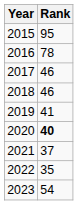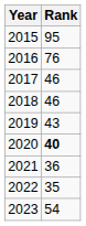2016 | Rank: 78 -> 76
2019 | Rank: 41 -> 43
2021 | Rank: 37 -> 36
